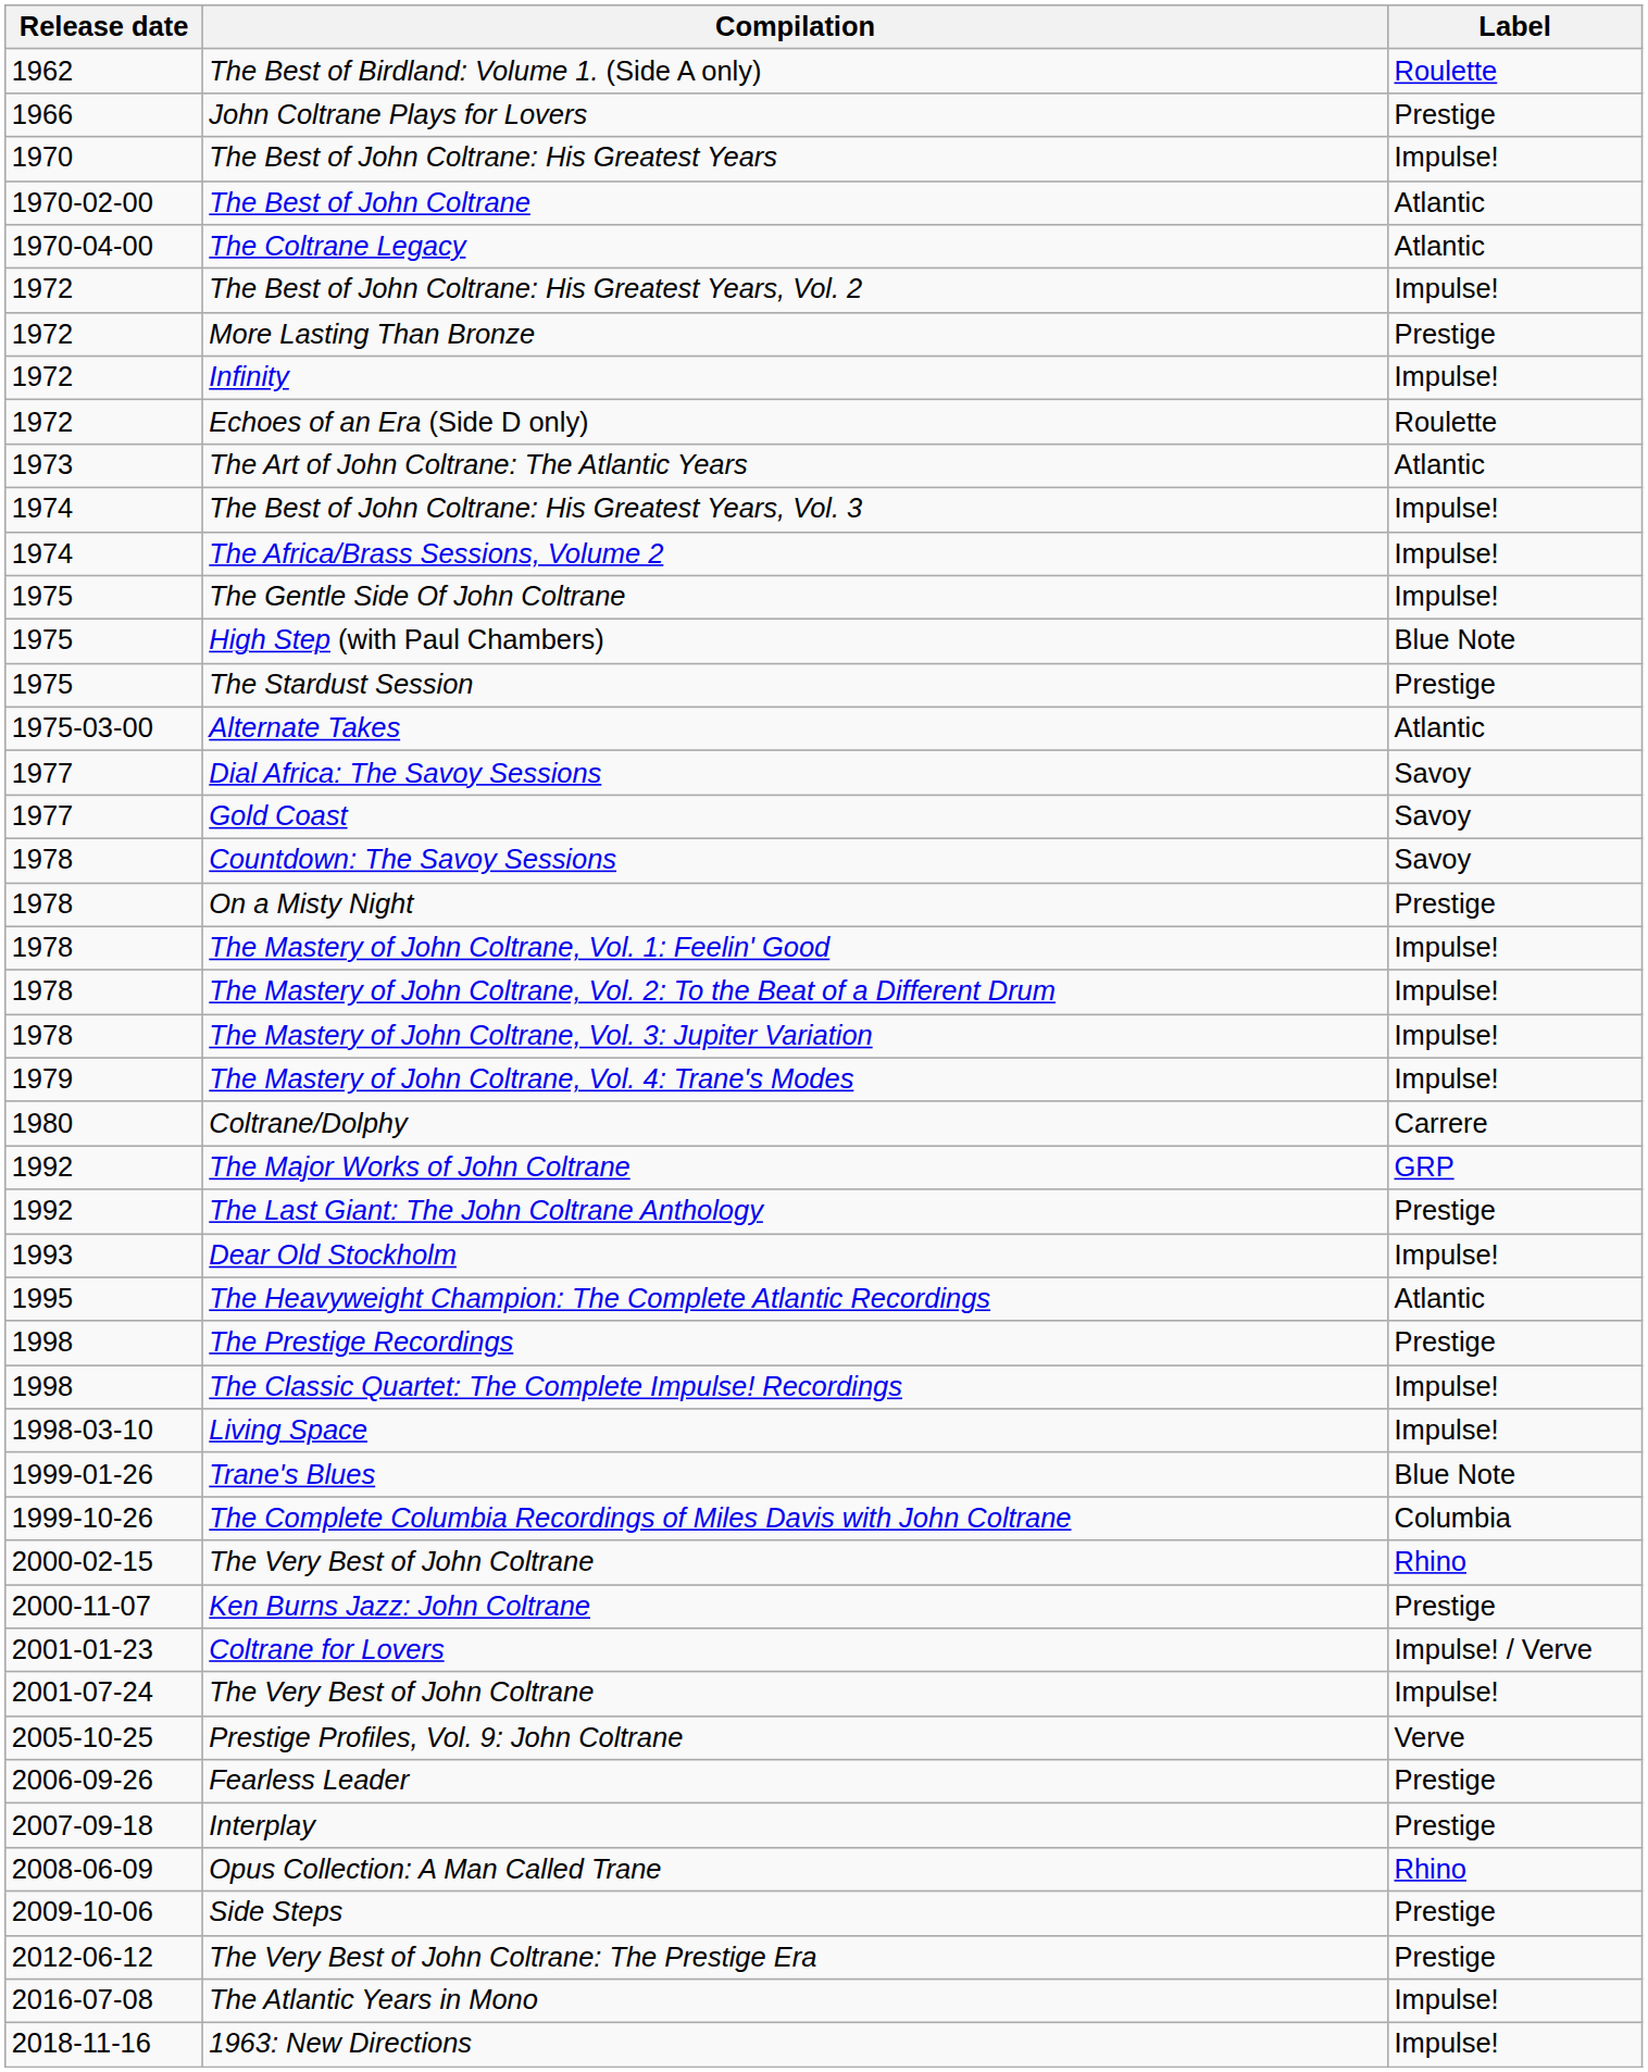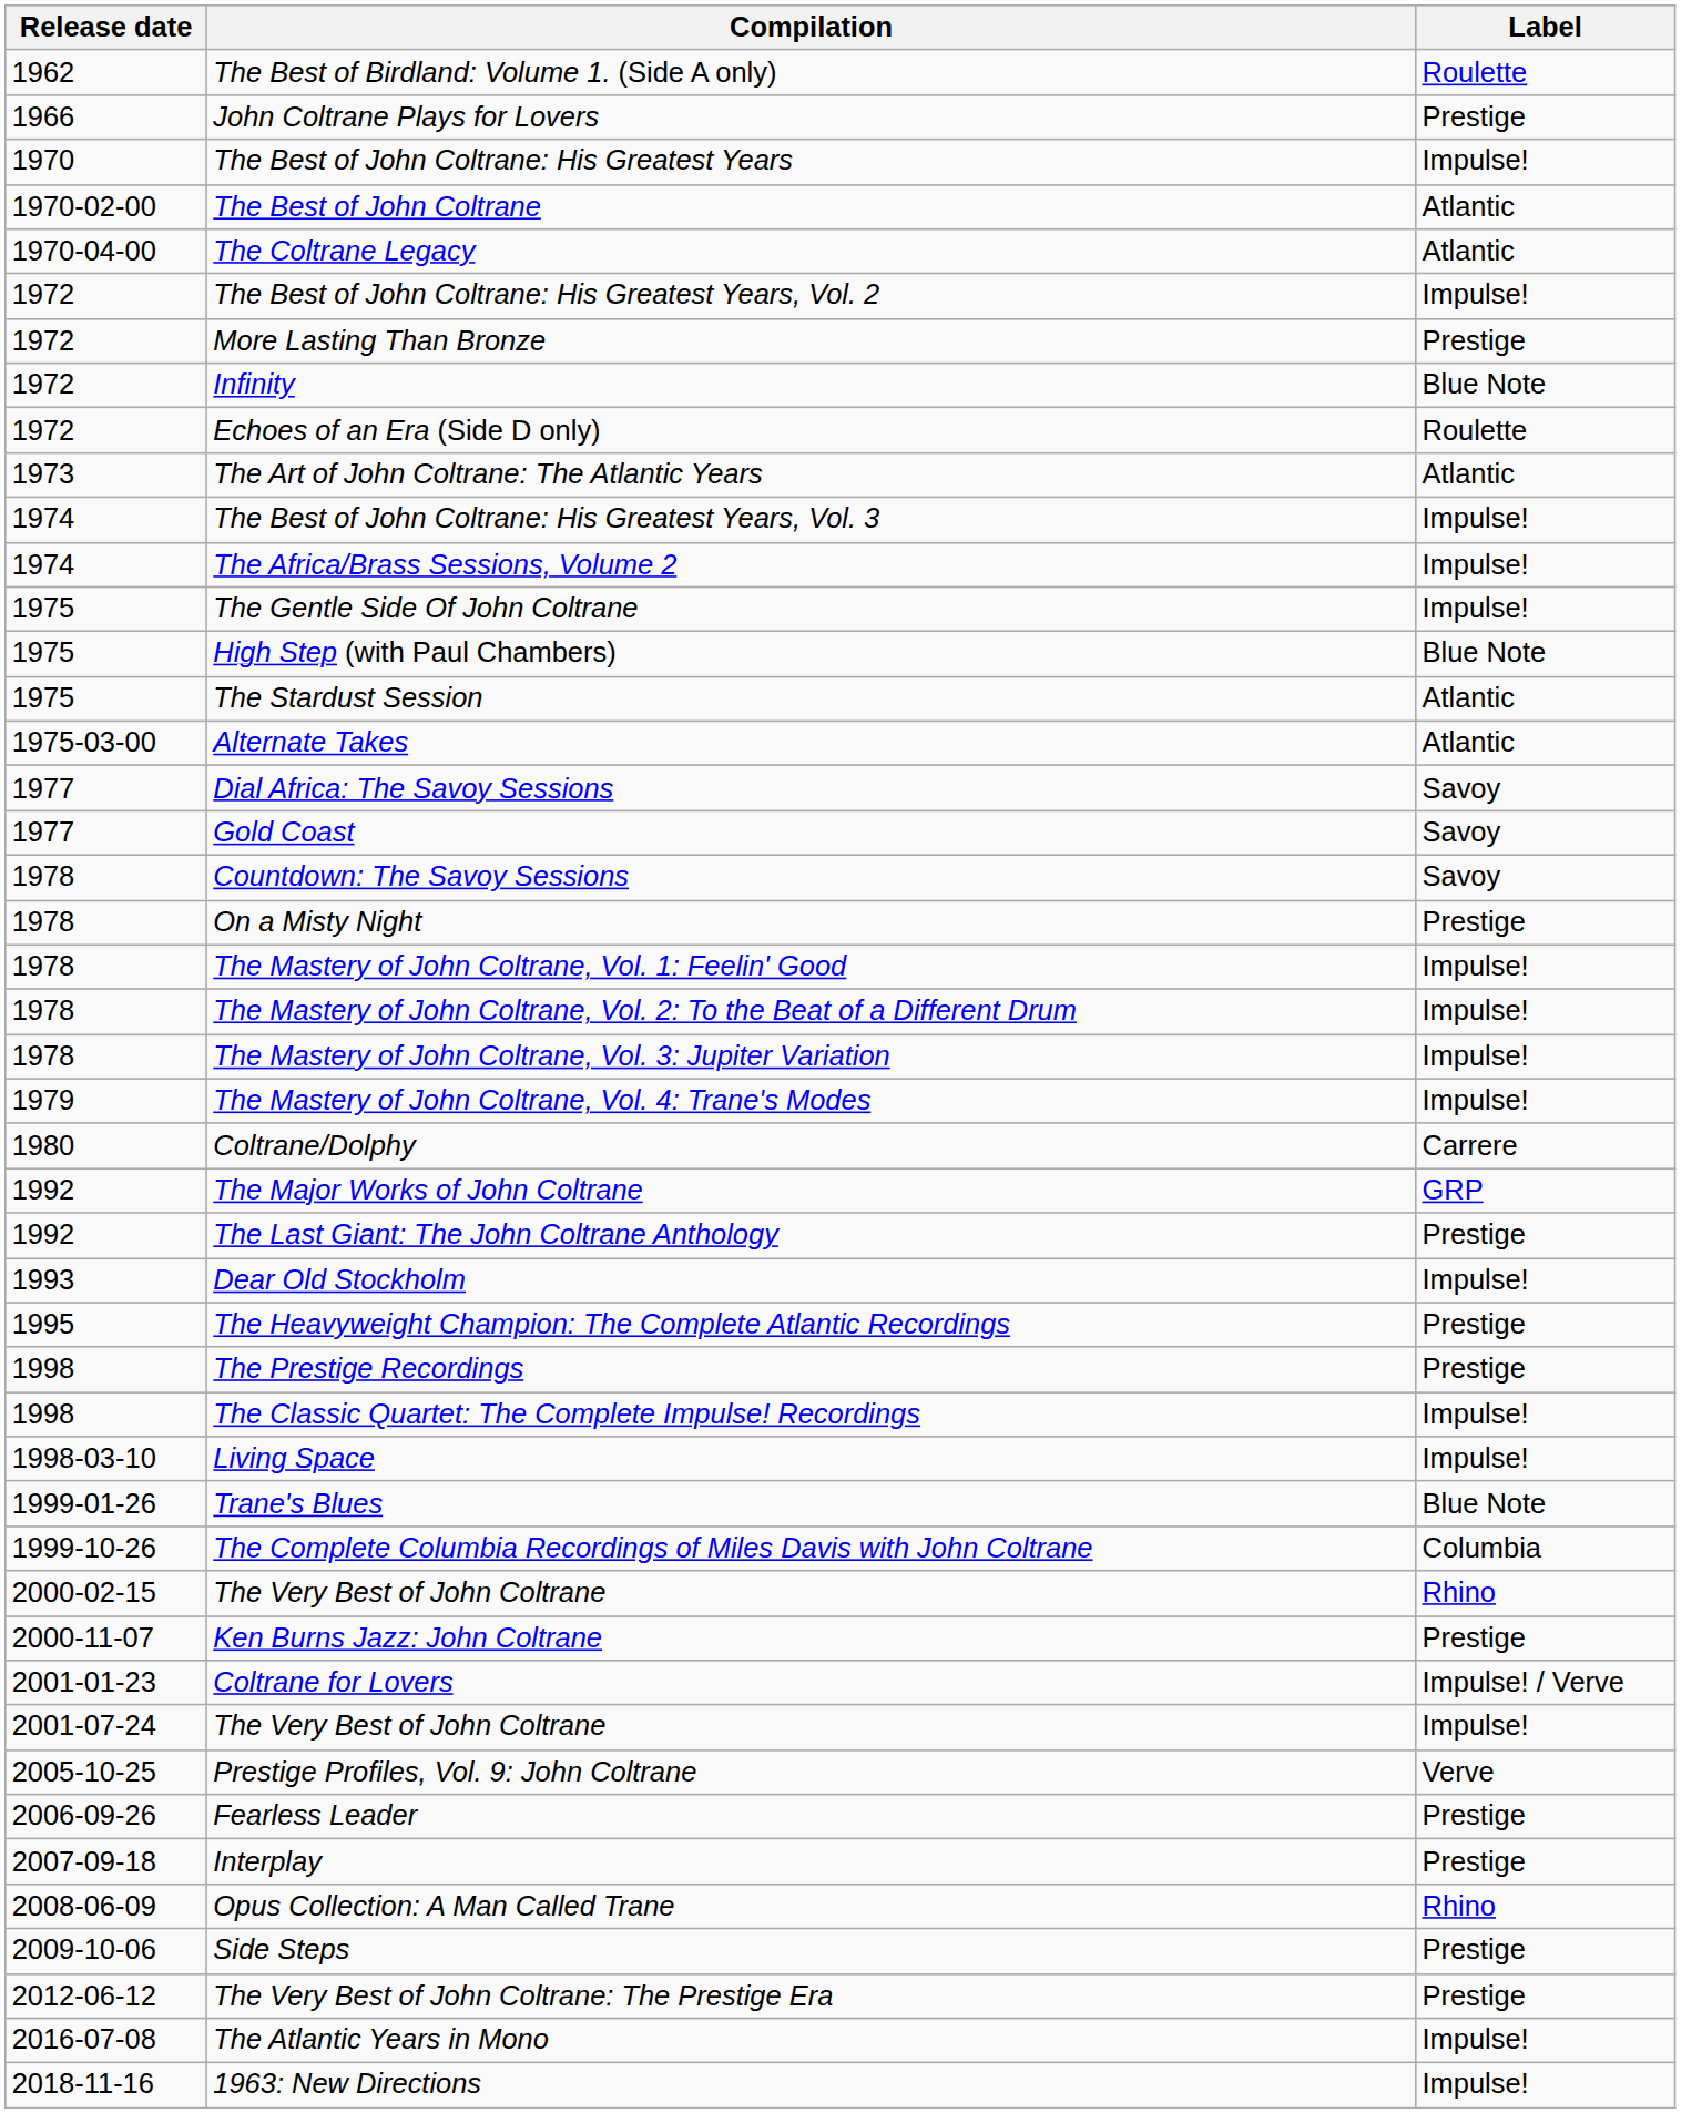Infinity | Label: Impulse! -> Blue Note
The Stardust Session | Label: Prestige -> Atlantic
The Heavyweight Champion: The Complete Atlantic Recordings | Label: Atlantic -> Prestige
